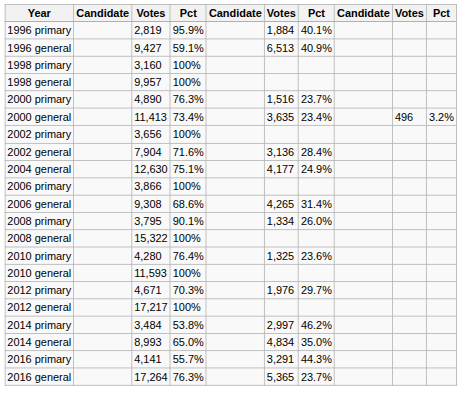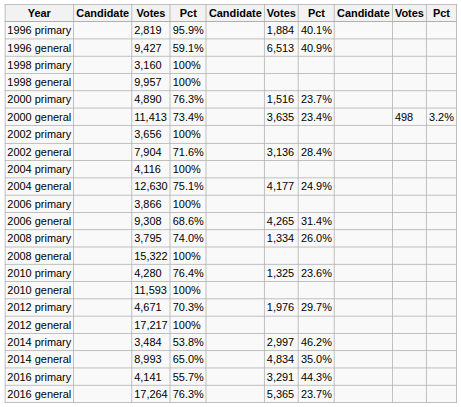2000 general | column 9: 496 -> 498
+ row: 2004 primary | 4,116 | 100%
2008 primary | column 4: 90.1% -> 74.0%
